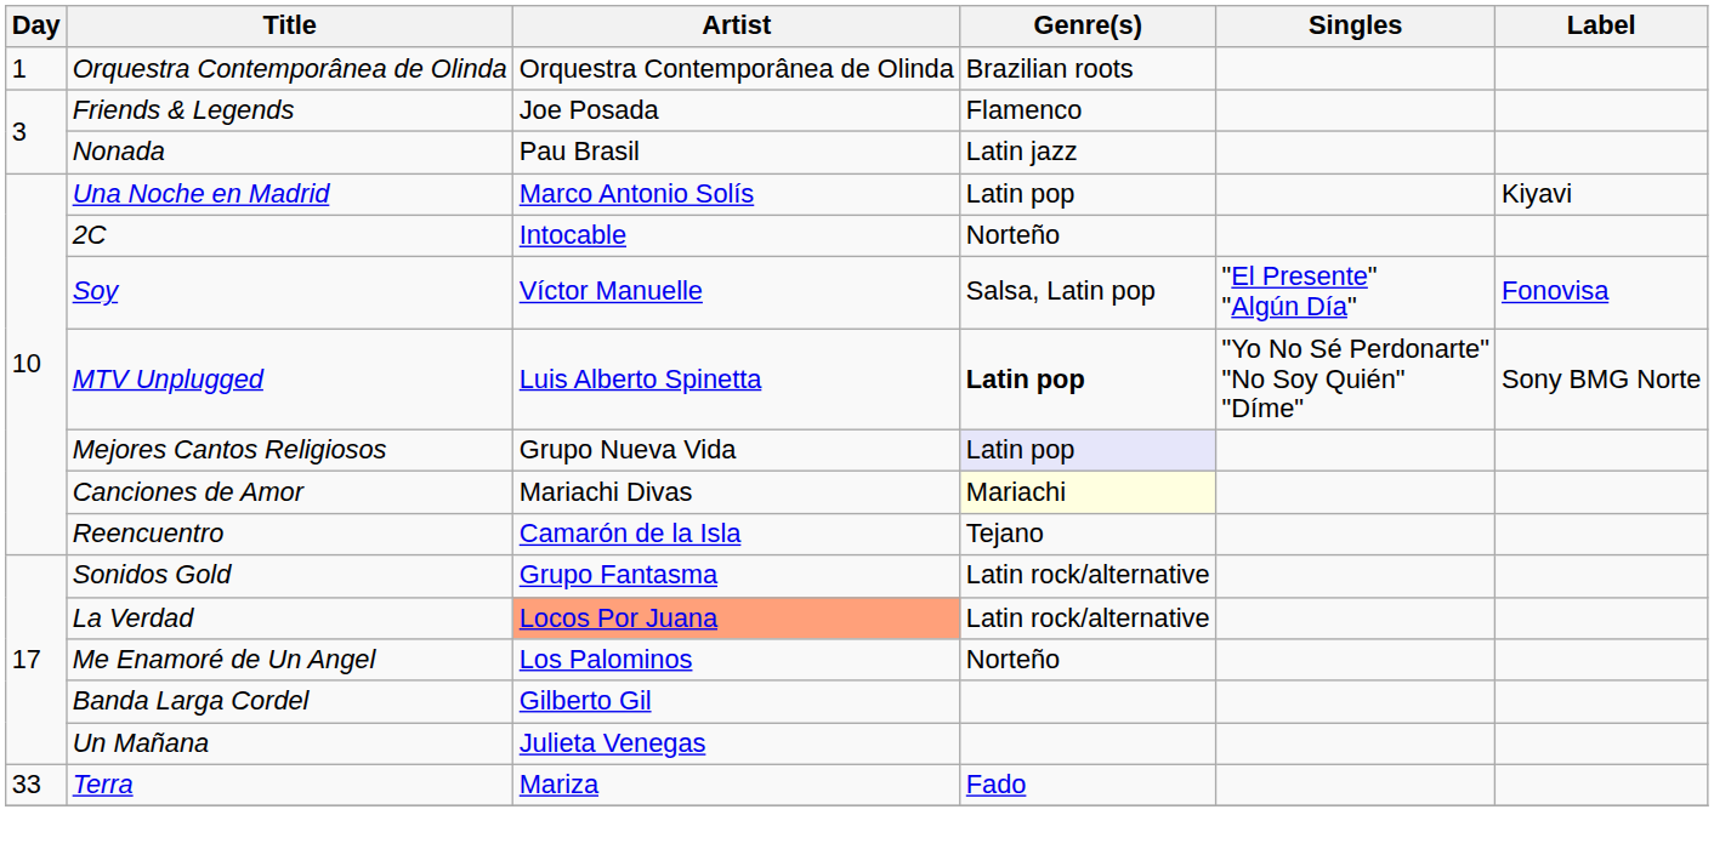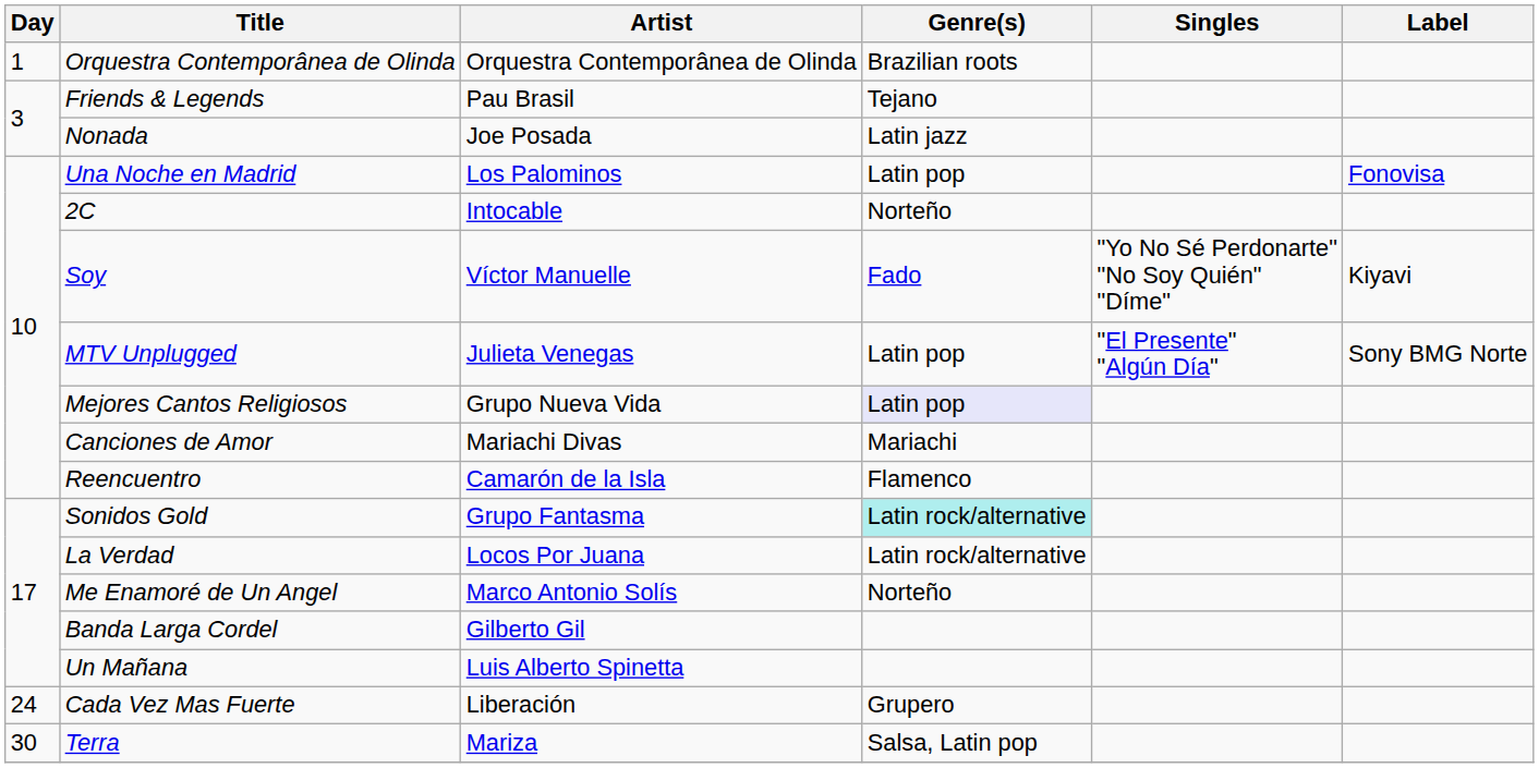Friends & Legends | Artist: Joe Posada -> Pau Brasil
Friends & Legends | Genre(s): Flamenco -> Tejano
Nonada | Artist: Pau Brasil -> Joe Posada
Una Noche en Madrid | Artist: Marco Antonio Solís -> Los Palominos
Una Noche en Madrid | Label: Kiyavi -> Fonovisa
Soy | Genre(s): Salsa, Latin pop -> Fado
Soy | Singles: "El Presente" "Algún Día" -> "Yo No Sé Perdonarte" "No Soy Quién" "Díme"
Soy | Label: Fonovisa -> Kiyavi
MTV Unplugged | Artist: Luis Alberto Spinetta -> Julieta Venegas
MTV Unplugged | Genre(s): bold -> normal
MTV Unplugged | Singles: "Yo No Sé Perdonarte" "No Soy Quién" "Díme" -> "El Presente" "Algún Día"
Canciones de Amor | Genre(s): lightyellow background -> no background
Reencuentro | Genre(s): Tejano -> Flamenco
Sonidos Gold | Genre(s): no background -> paleturquoise background
La Verdad | Artist: lightsalmon background -> no background
Me Enamoré de Un Angel | Artist: Los Palominos -> Marco Antonio Solís
Un Mañana | Artist: Julieta Venegas -> Luis Alberto Spinetta
+ row: 24 | Cada Vez Mas Fuerte | Liberación | Grupero
Terra | Day: 33 -> 30
Terra | Genre(s): Fado -> Salsa, Latin pop
